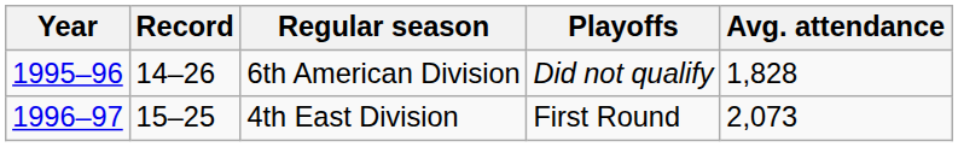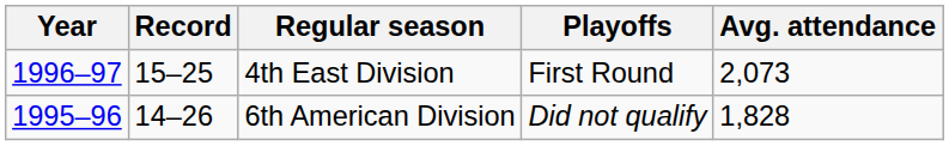rows swapped: 6th American Division <-> 4th East Division
